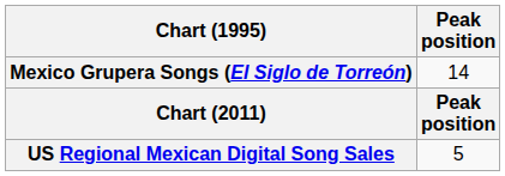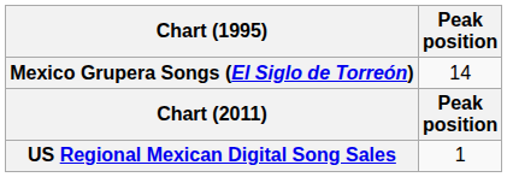US Regional Mexican Digital Song Sales | Peak position: 5 -> 1
